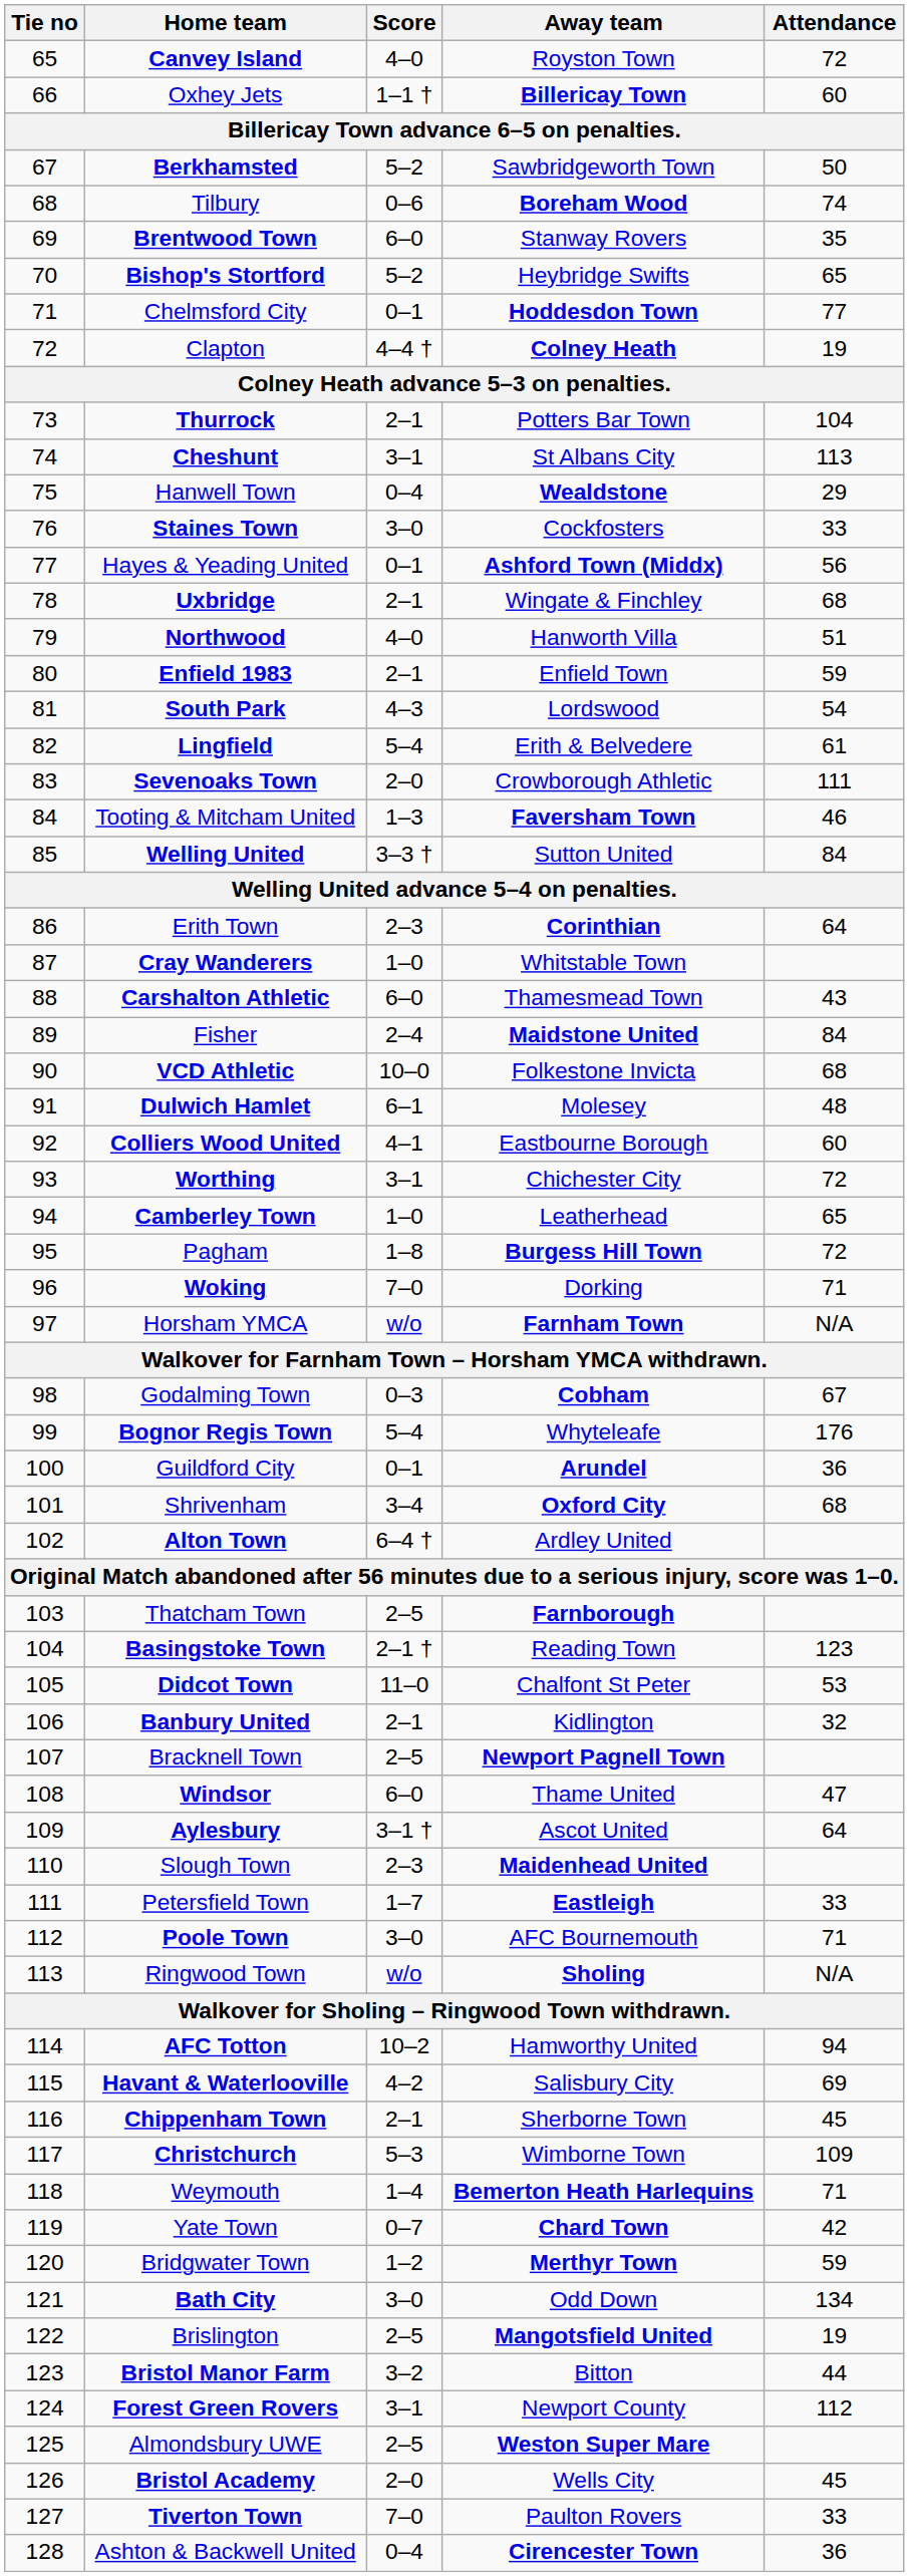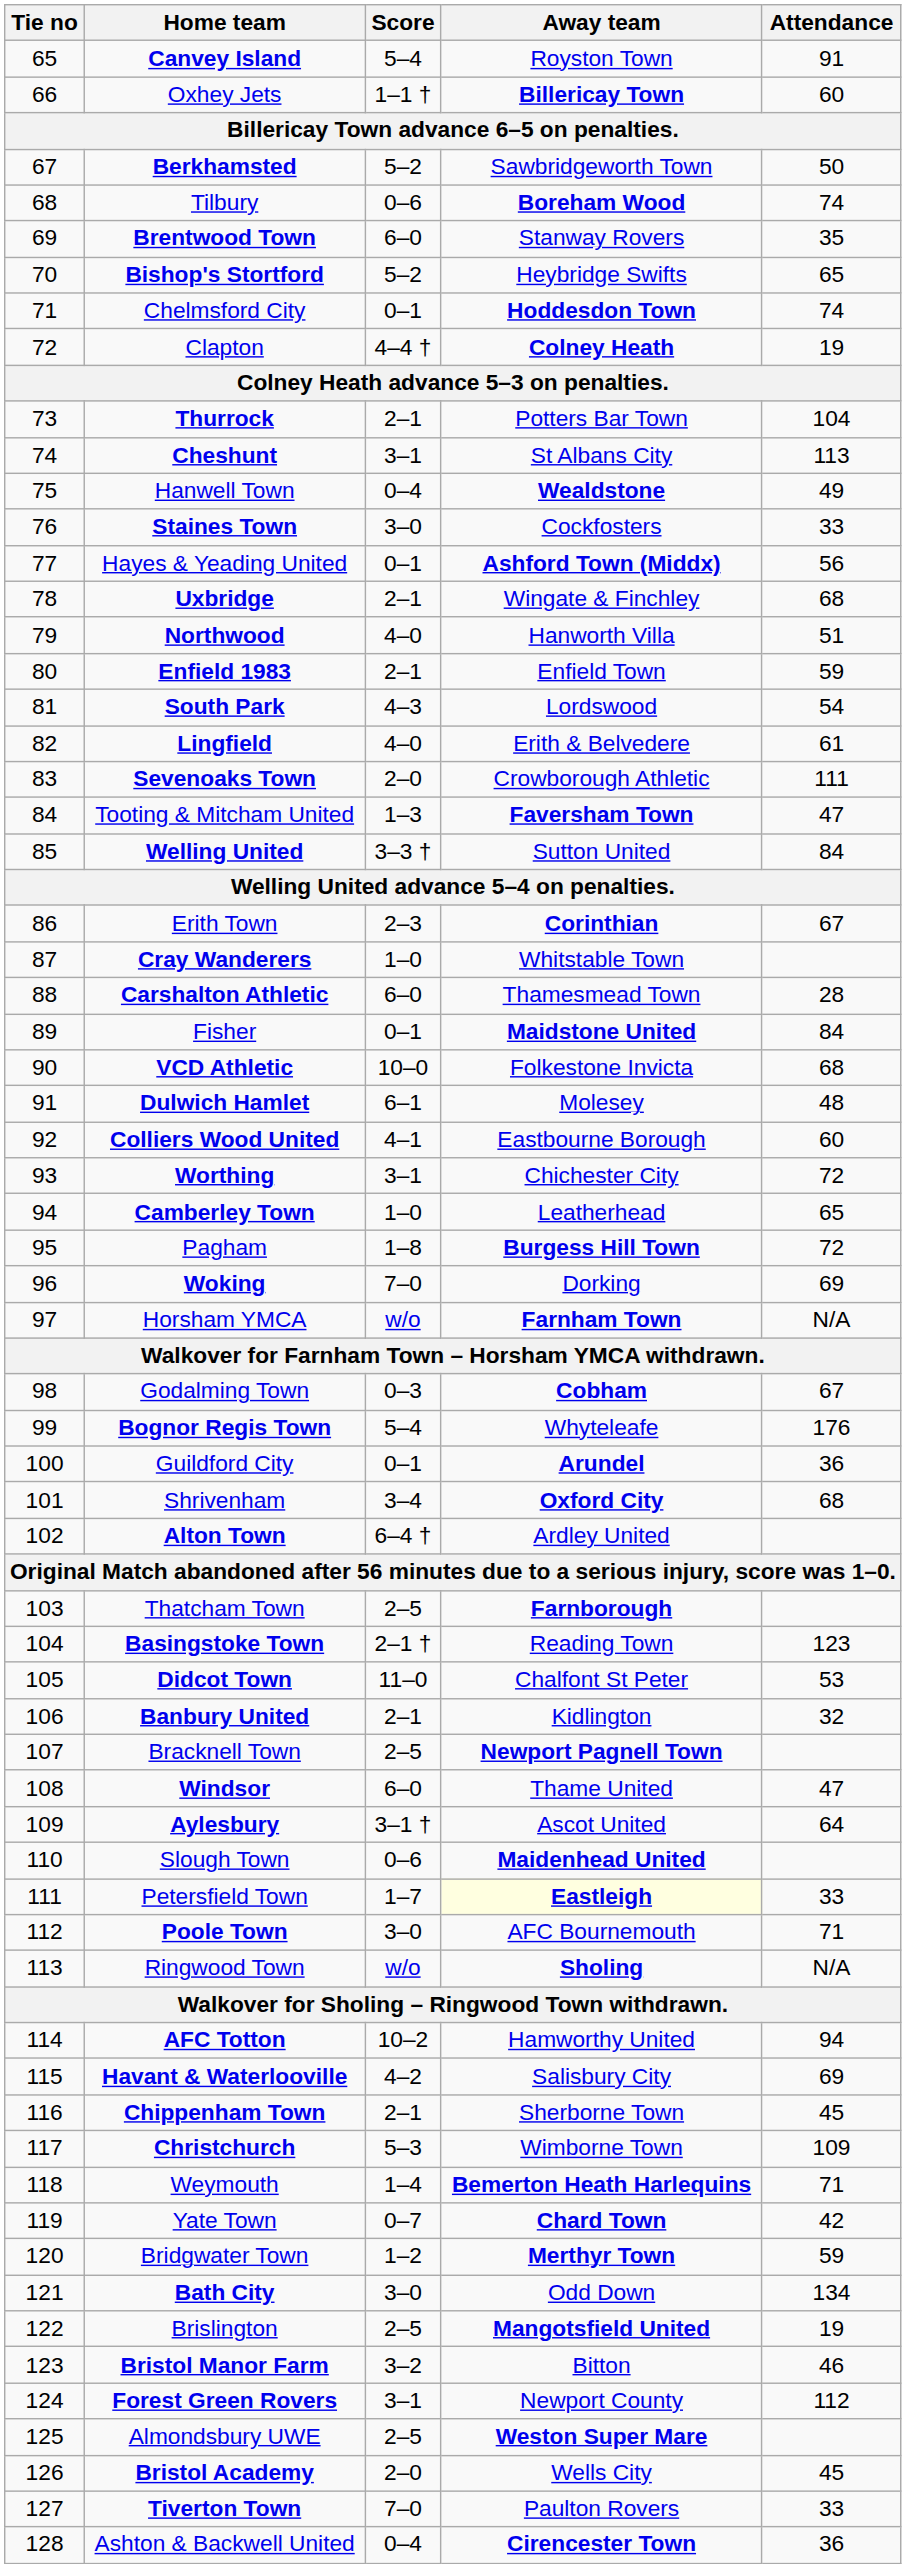Canvey Island | Score: 4–0 -> 5–4
Canvey Island | Attendance: 72 -> 91
Chelmsford City | Attendance: 77 -> 74
Hanwell Town | Attendance: 29 -> 49
Lingfield | Score: 5–4 -> 4–0
Tooting & Mitcham United | Attendance: 46 -> 47
Erith Town | Attendance: 64 -> 67
Carshalton Athletic | Attendance: 43 -> 28
Fisher | Score: 2–4 -> 0–1
Woking | Attendance: 71 -> 69
Slough Town | Score: 2–3 -> 0–6
Petersfield Town | Away team: no background -> lightyellow background
Bristol Manor Farm | Attendance: 44 -> 46
